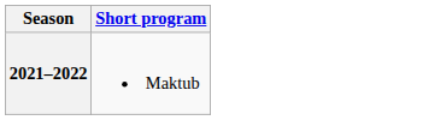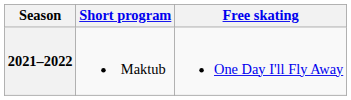+ column: Free skating | One Day I'll Fly Away
